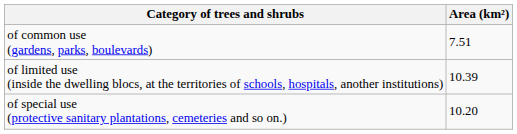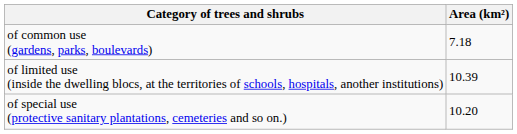of common use (gardens, parks, boulevards) | Area (km²): 7.51 -> 7.18
